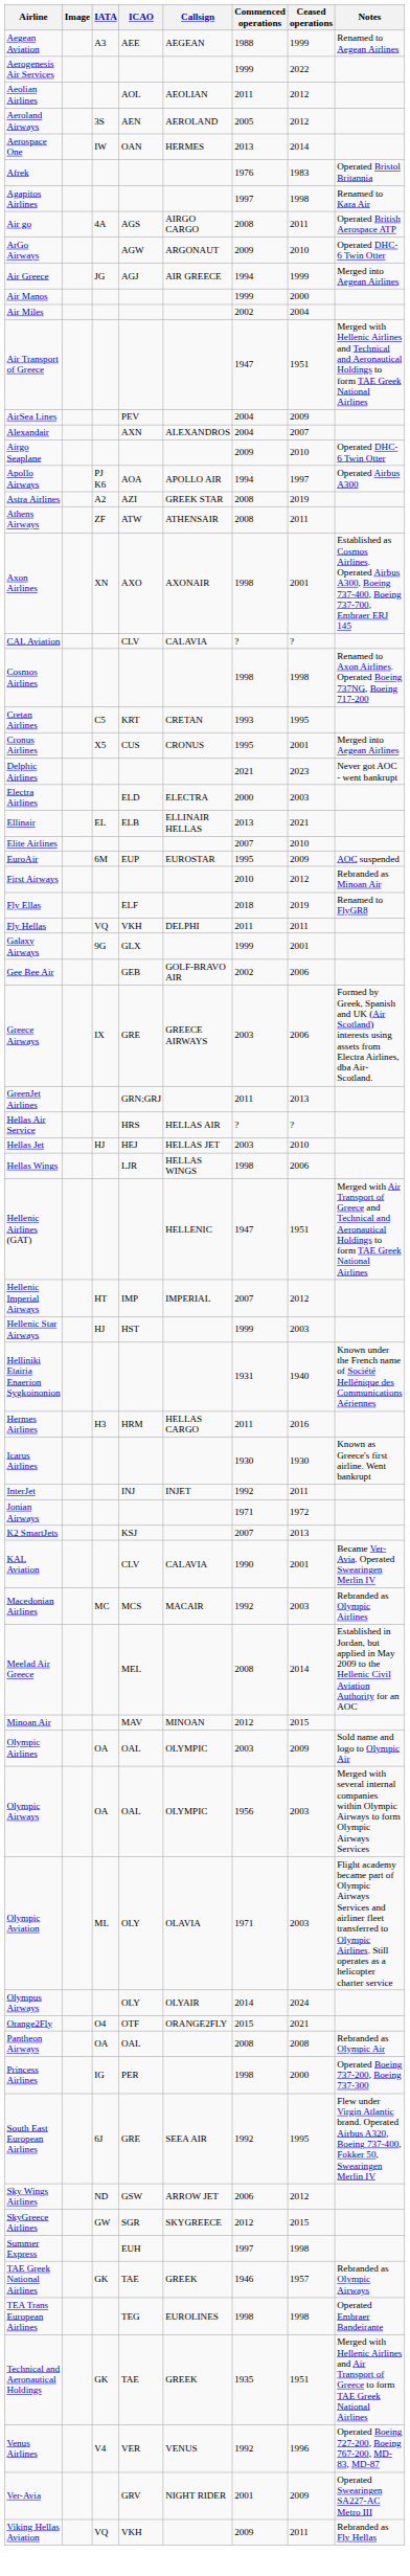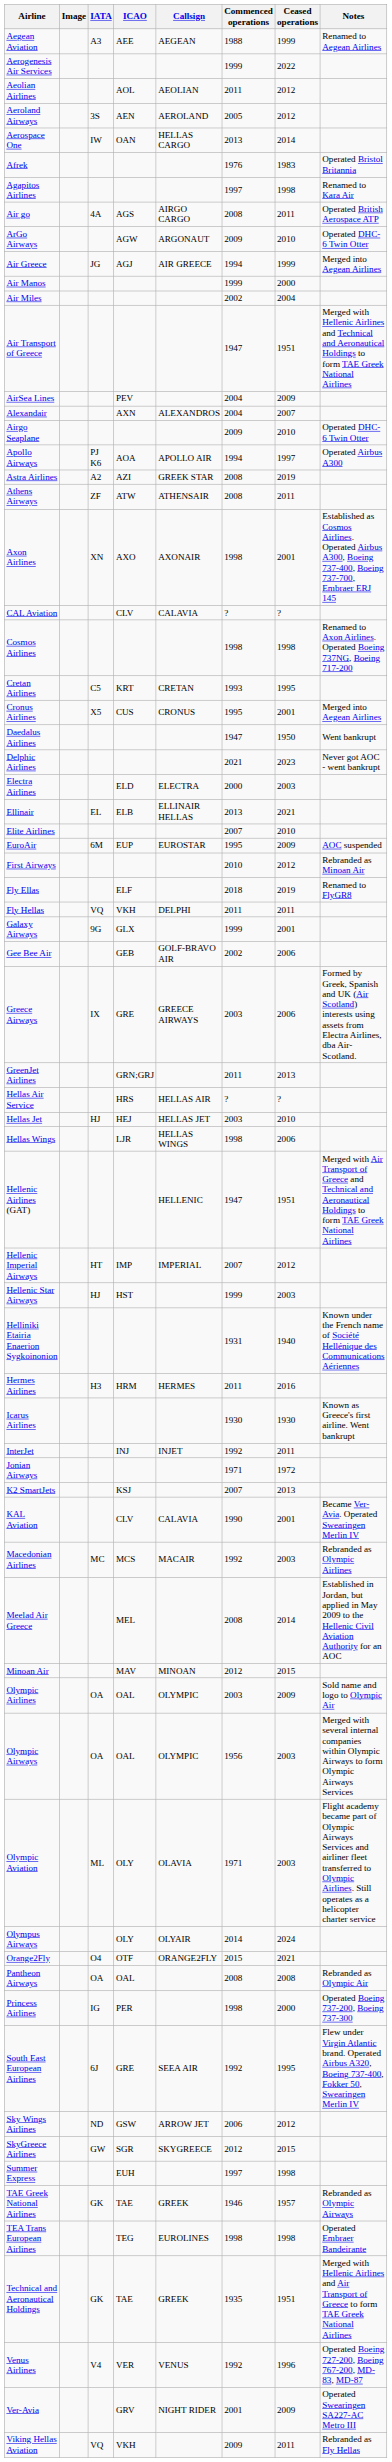Aerospace One | Callsign: HERMES -> HELLAS CARGO
+ row: Daedalus Airlines | 1947 | 1950 | Went bankrupt
Hermes Airlines | Callsign: HELLAS CARGO -> HERMES
